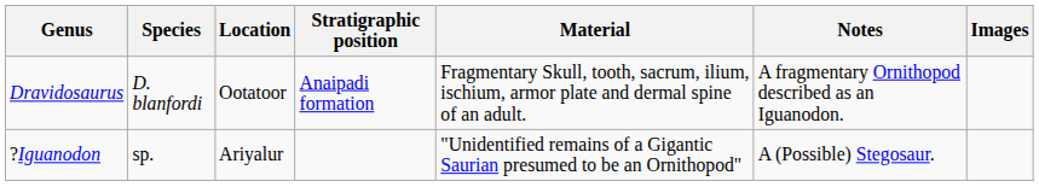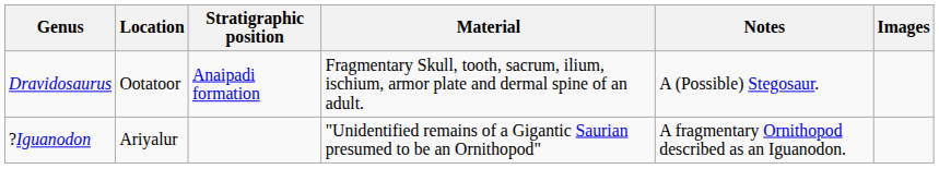- column: Species | D. blanfordi | sp.
Dravidosaurus | Notes: A fragmentary Ornithopod described as an Iguanodon. -> A (Possible) Stegosaur.
?Iguanodon | Notes: A (Possible) Stegosaur. -> A fragmentary Ornithopod described as an Iguanodon.
